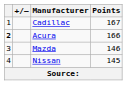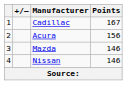Acura | column 1: bold -> normal
Acura | Points: 166 -> 156
Nissan | Points: 145 -> 146
